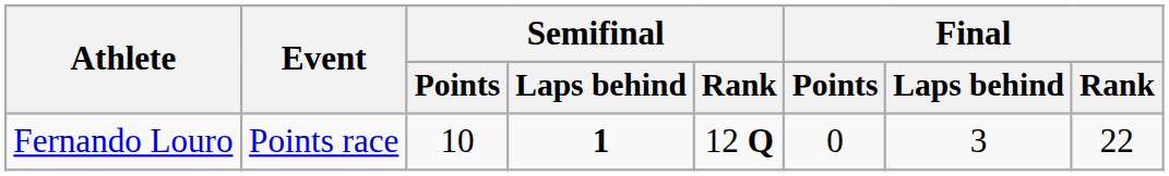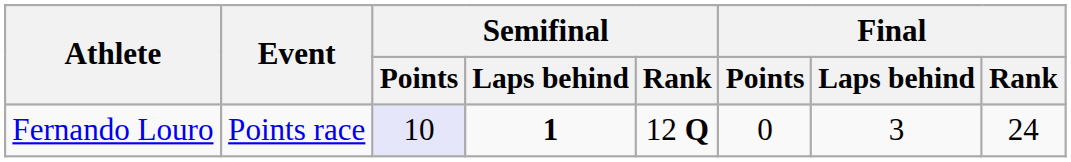Fernando Louro | Semifinal / Points: no background -> lavender background
Fernando Louro | Final / Rank: 22 -> 24
